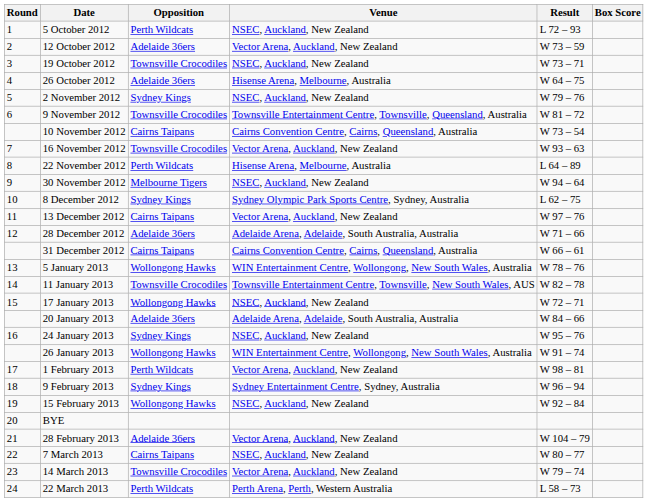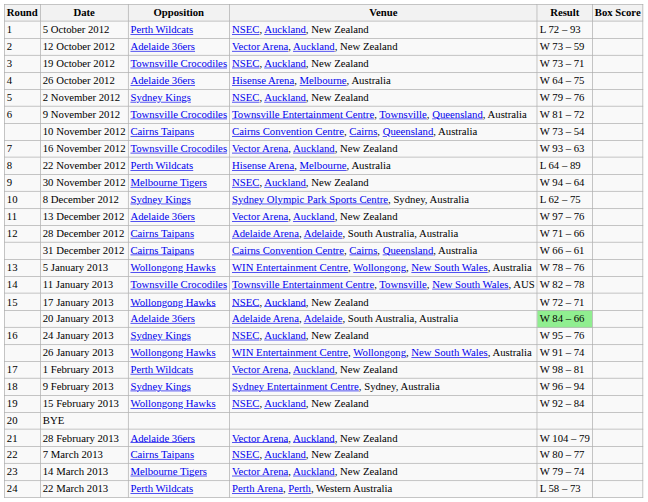13 December 2012 | Opposition: Cairns Taipans -> Adelaide 36ers
28 December 2012 | Opposition: Adelaide 36ers -> Cairns Taipans
20 January 2013 | Result: no background -> lightgreen background
14 March 2013 | Opposition: Townsville Crocodiles -> Melbourne Tigers
